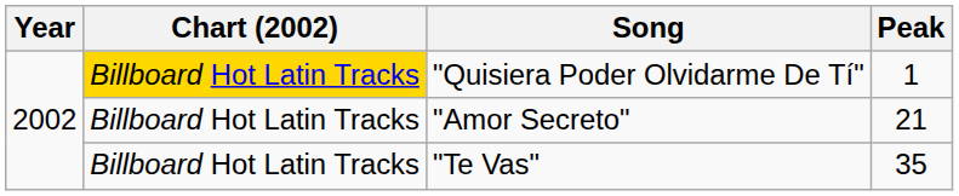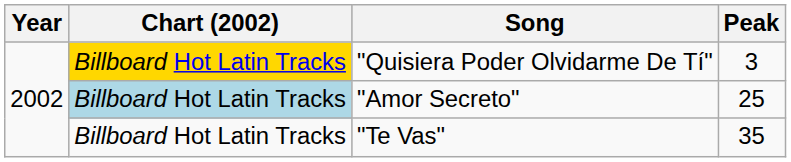"Quisiera Poder Olvidarme De Tí" | Peak: 1 -> 3
"Amor Secreto" | Chart (2002): no background -> lightblue background
"Amor Secreto" | Peak: 21 -> 25
